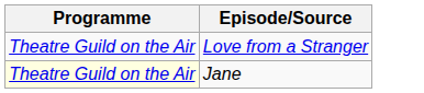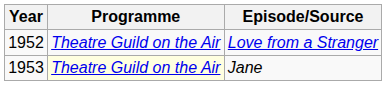+ column: Year | 1952 | 1953
